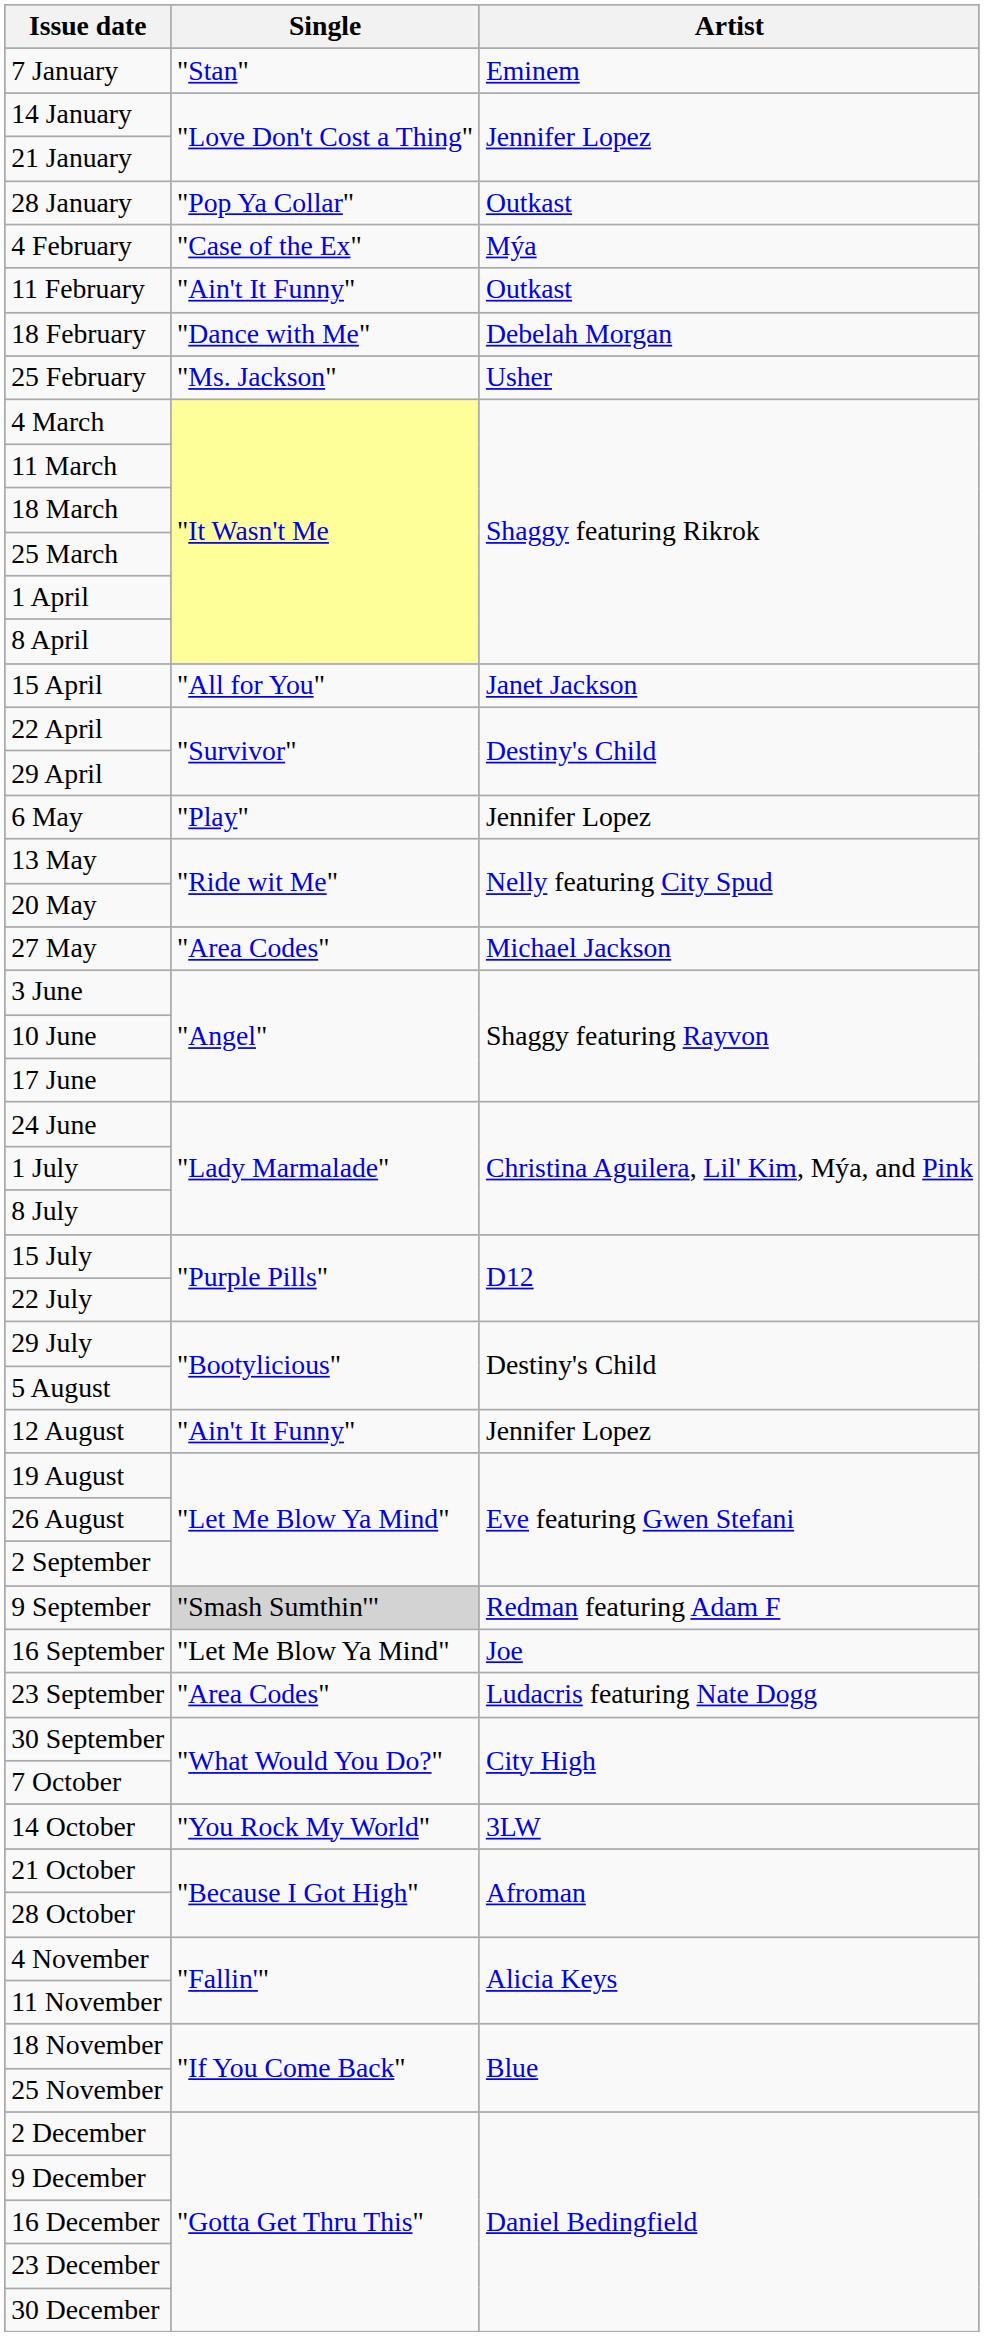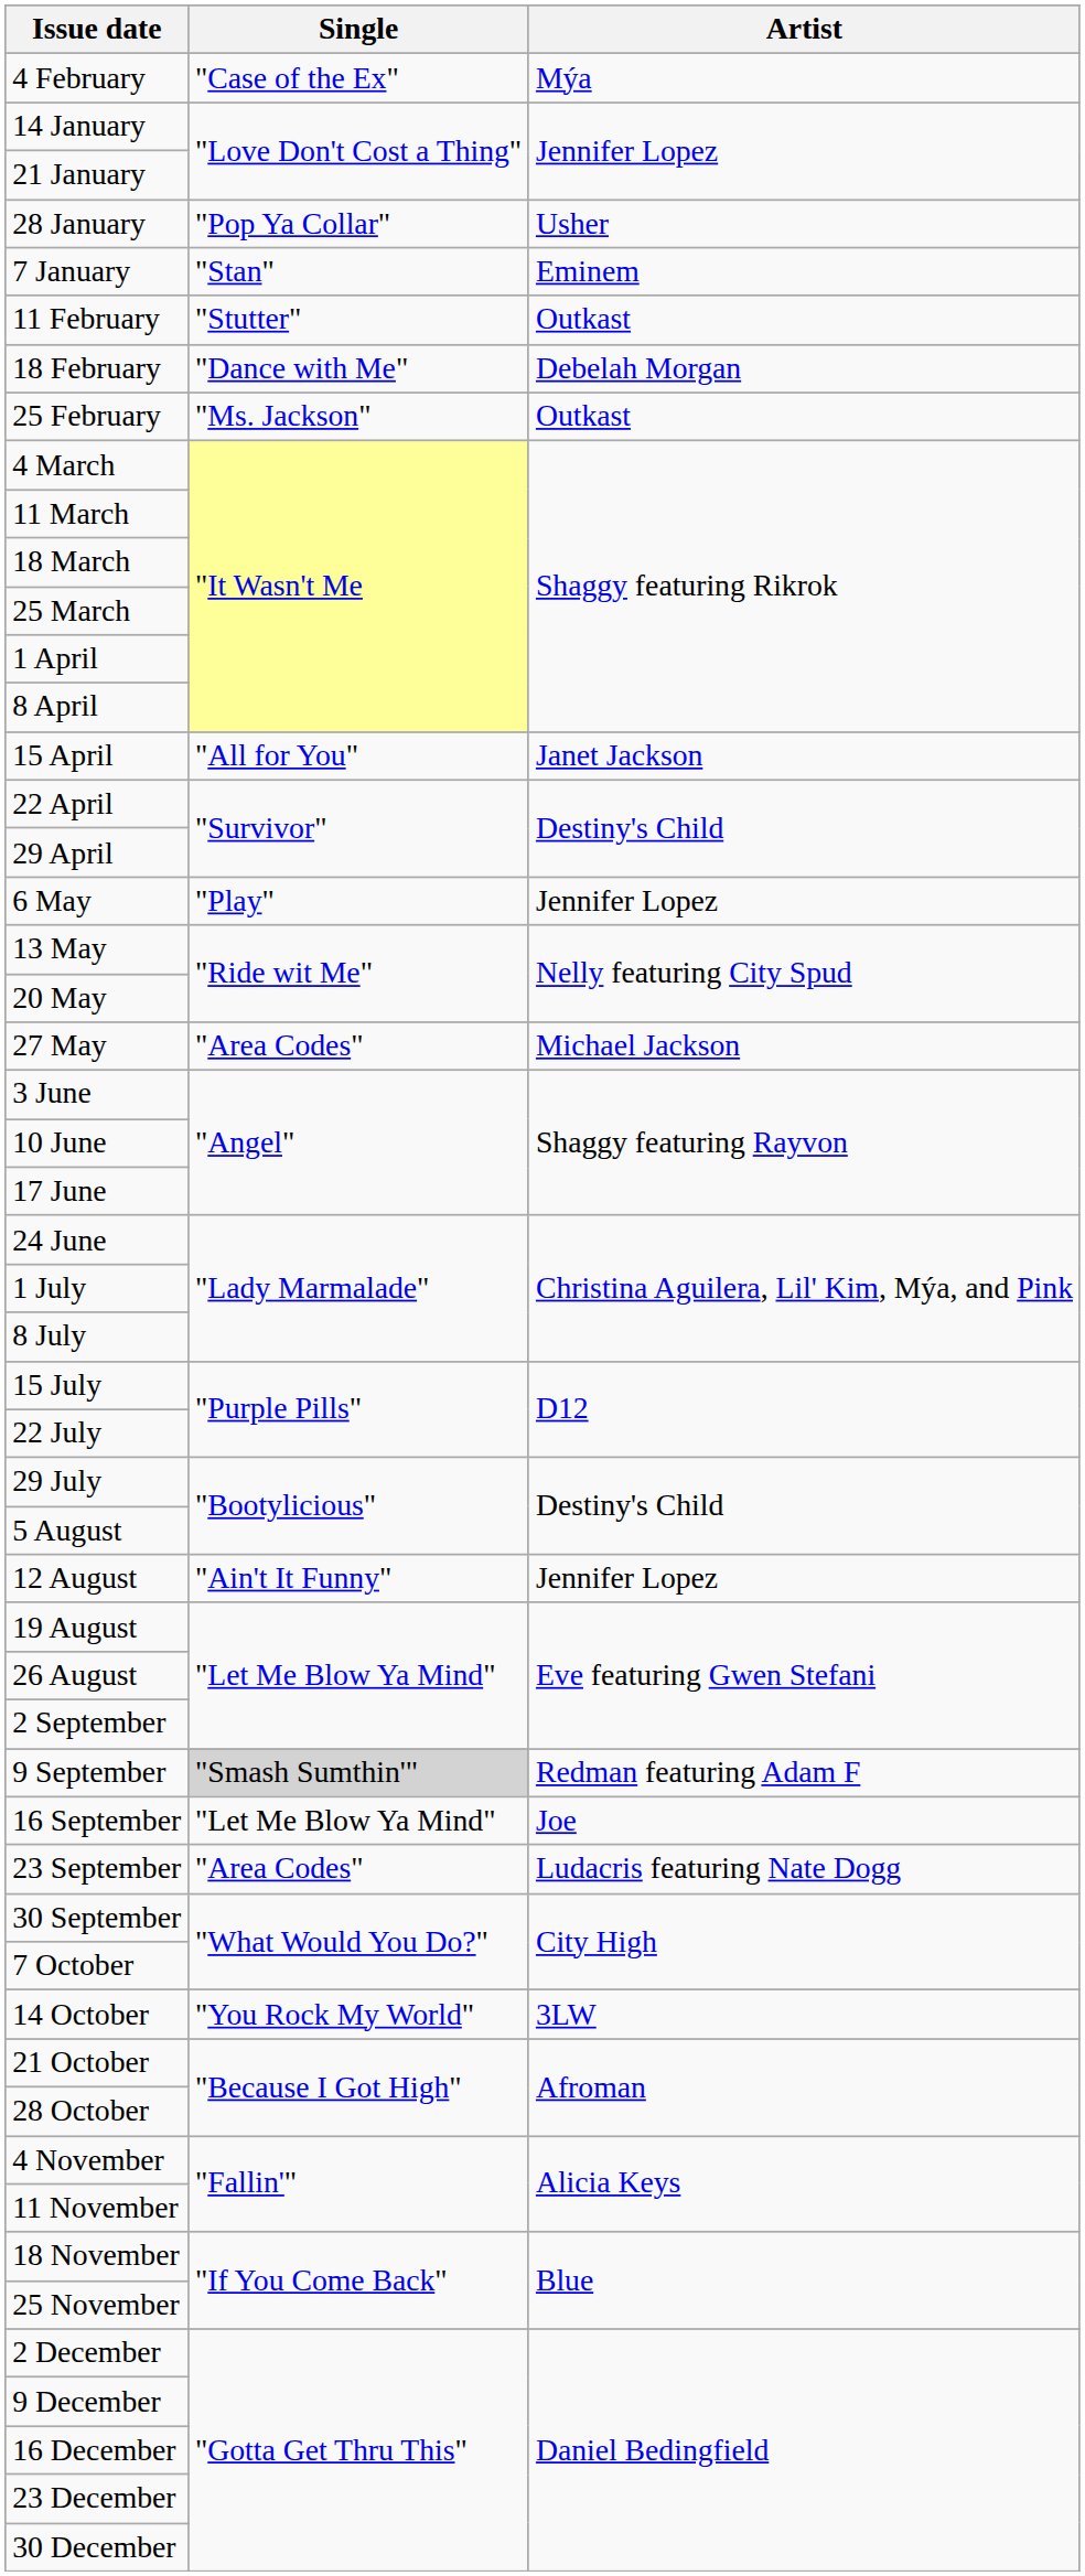rows swapped: 7 January <-> 4 February
28 January | Artist: Outkast -> Usher
11 February | Single: "Ain't It Funny" -> "Stutter"
25 February | Artist: Usher -> Outkast
